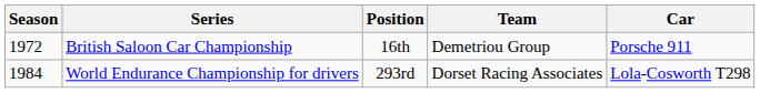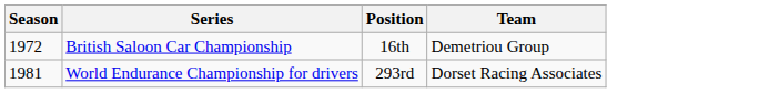- column: Car | Porsche 911 | Lola-Cosworth T298
World Endurance Championship for drivers | Season: 1984 -> 1981
